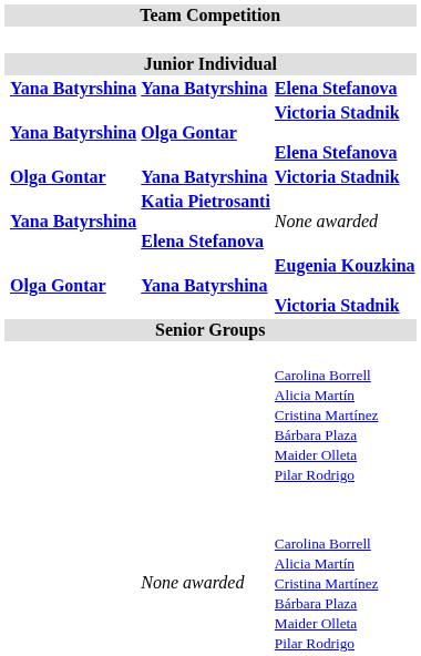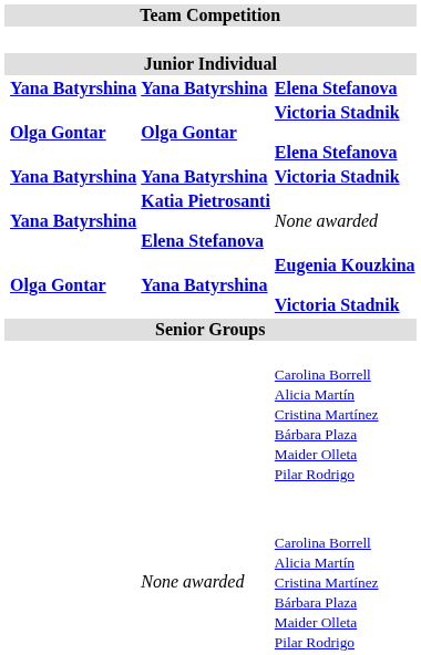Victoria Stadnik Elena Stefanova | column 2: Yana Batyrshina -> Olga Gontar
Victoria Stadnik | column 2: Olga Gontar -> Yana Batyrshina
